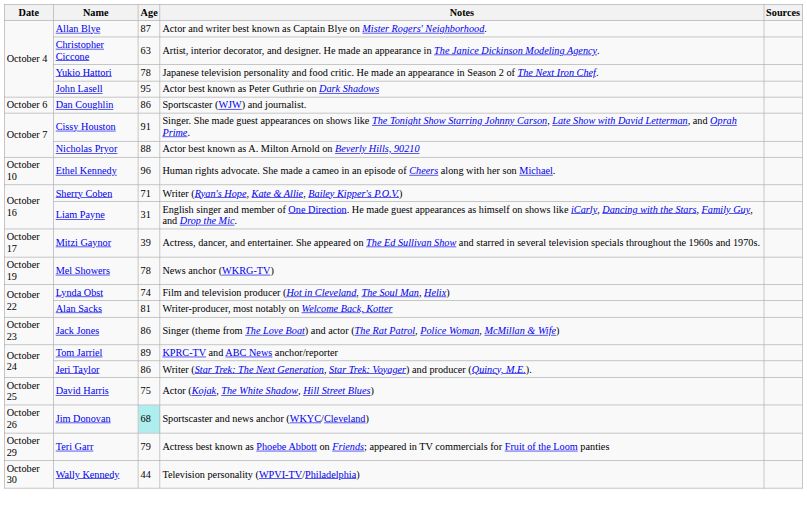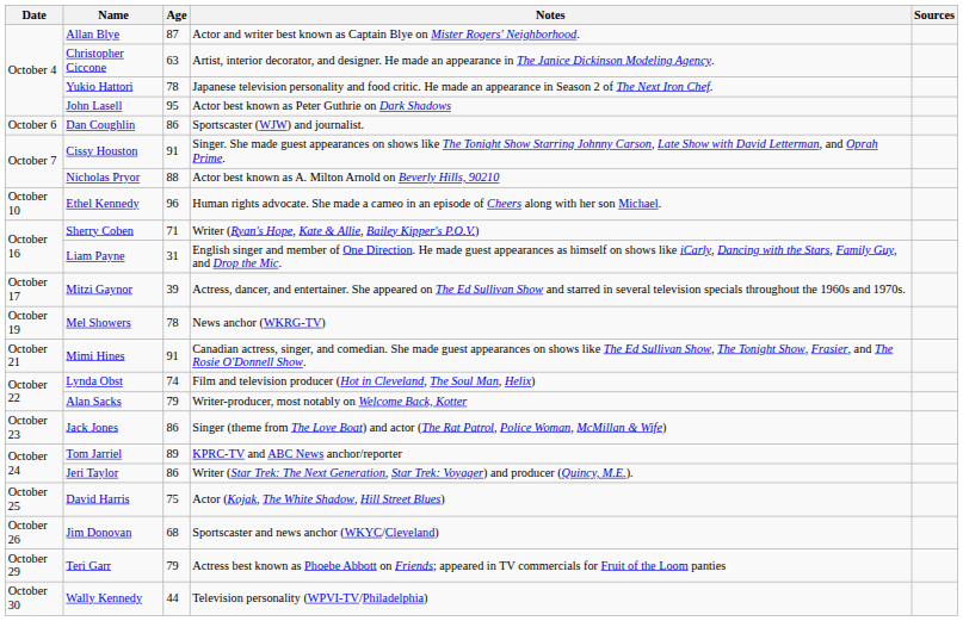+ row: October 21 | Mimi Hines | 91 | Canadian actress, singer, and comedian. She made guest appearances on shows like The Ed Sullivan Show, The Tonight Show, Frasier, and The Rosie O'Donnell Show.
Alan Sacks | Age: 81 -> 79
Jim Donovan | Age: paleturquoise background -> no background
